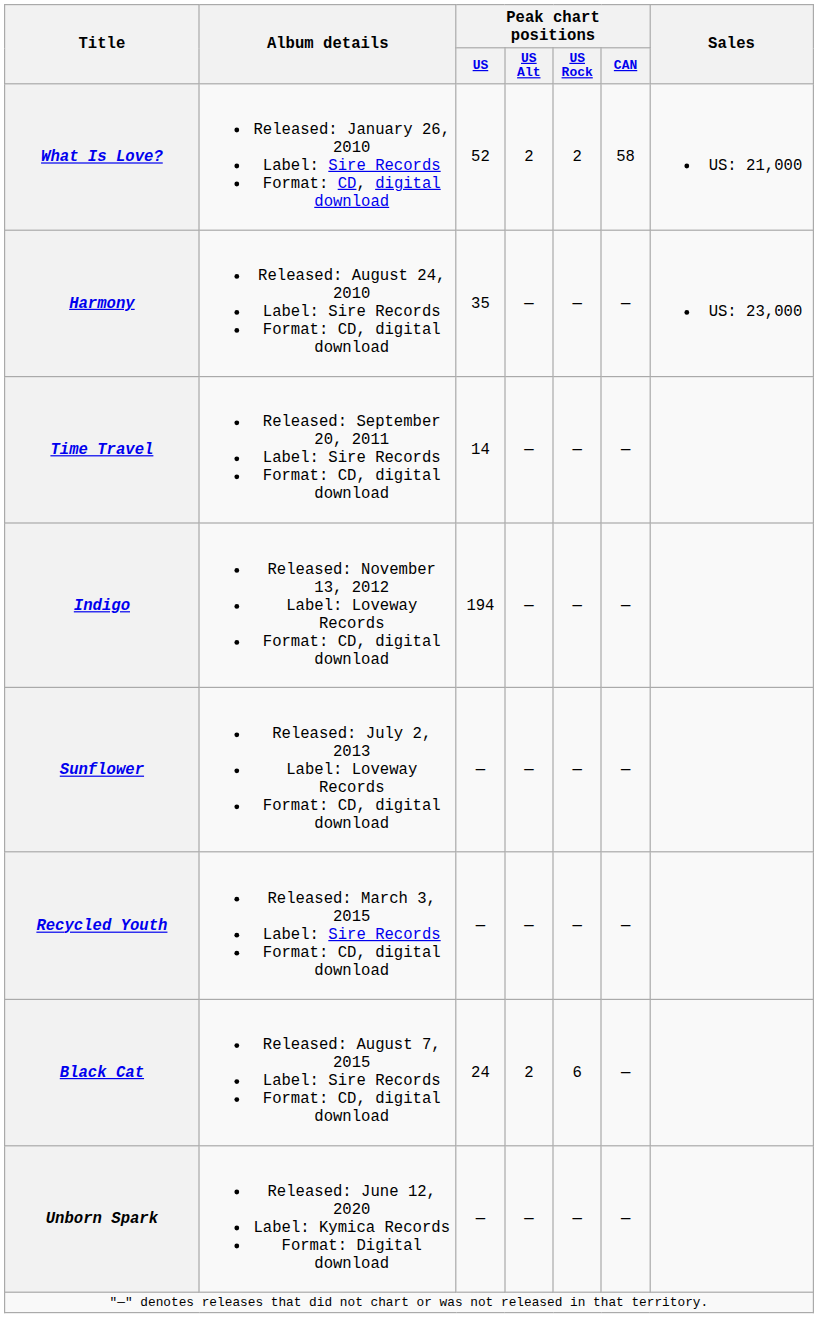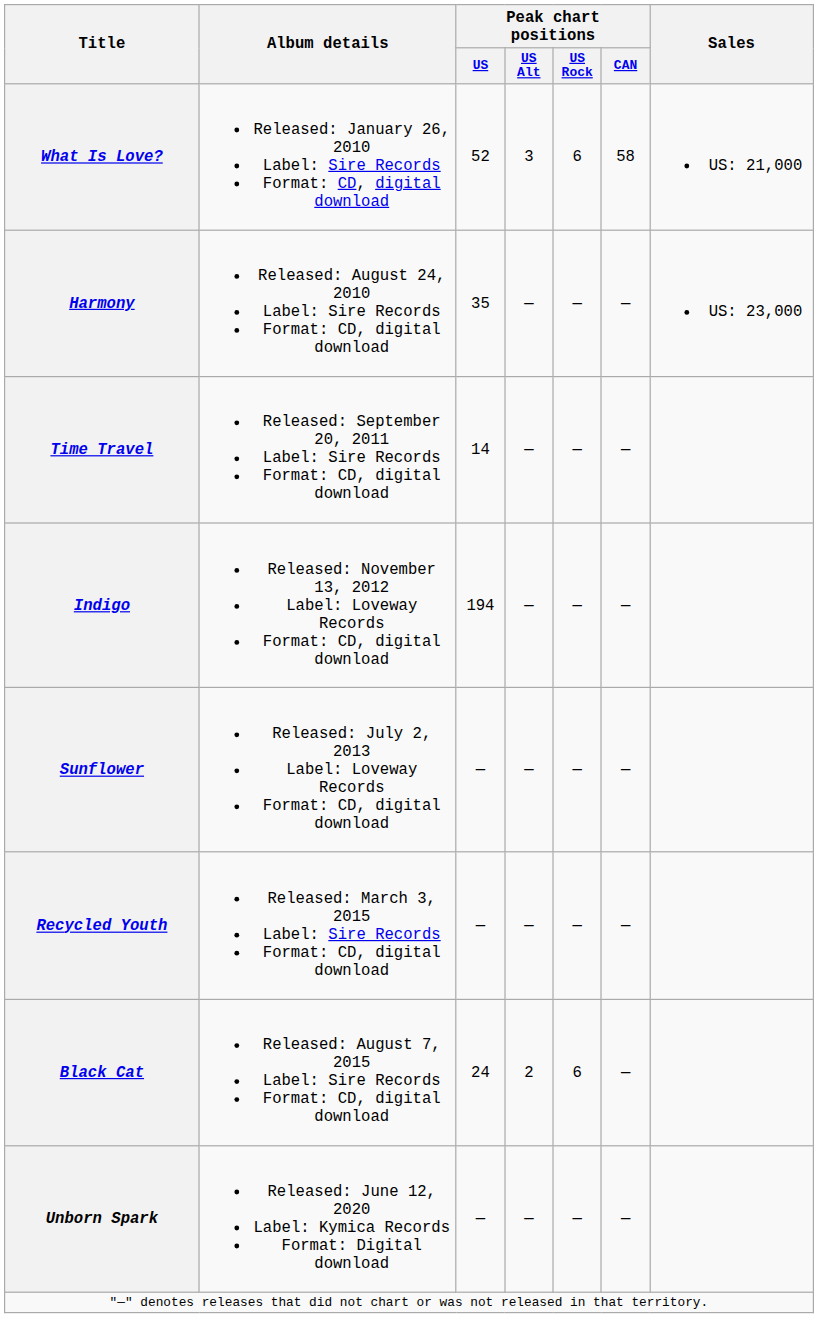What Is Love? | Peak chart positions / US Alt: 2 -> 3
What Is Love? | Peak chart positions / US Rock: 2 -> 6
